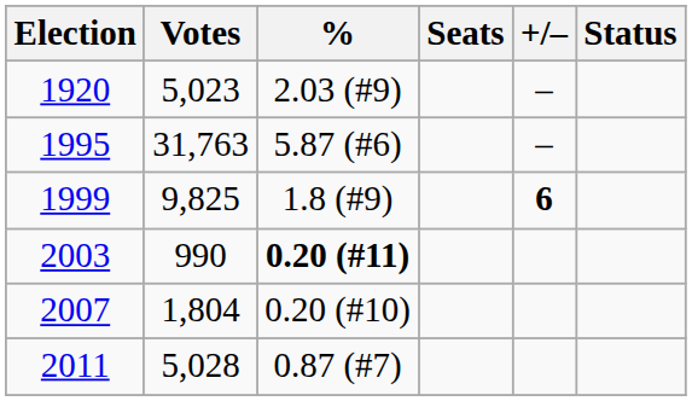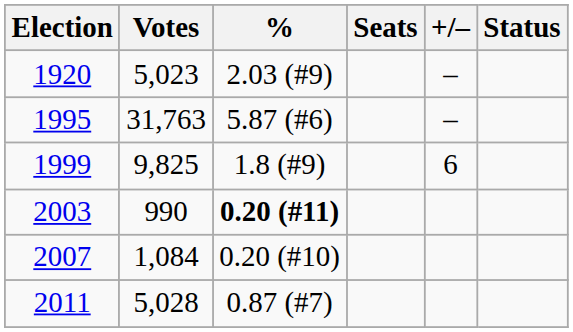1999 | +/–: bold -> normal
2007 | Votes: 1,804 -> 1,084
